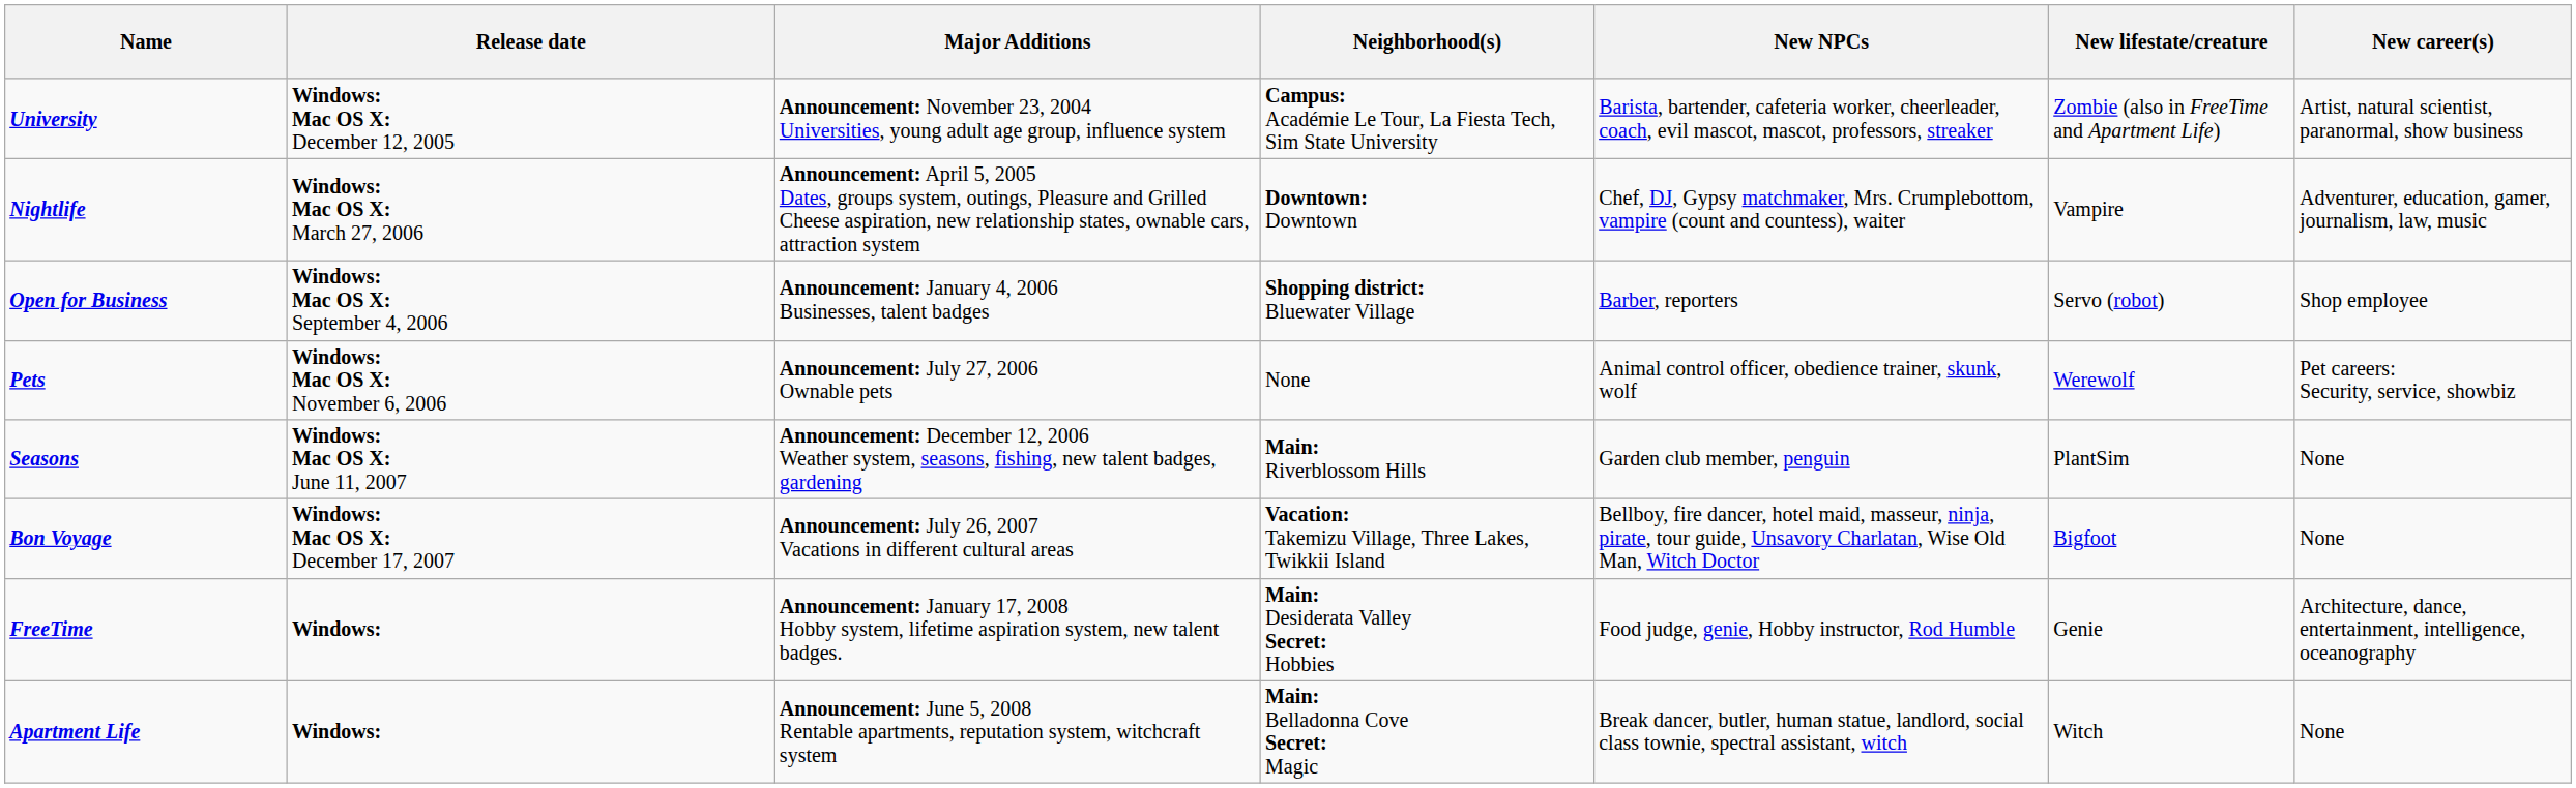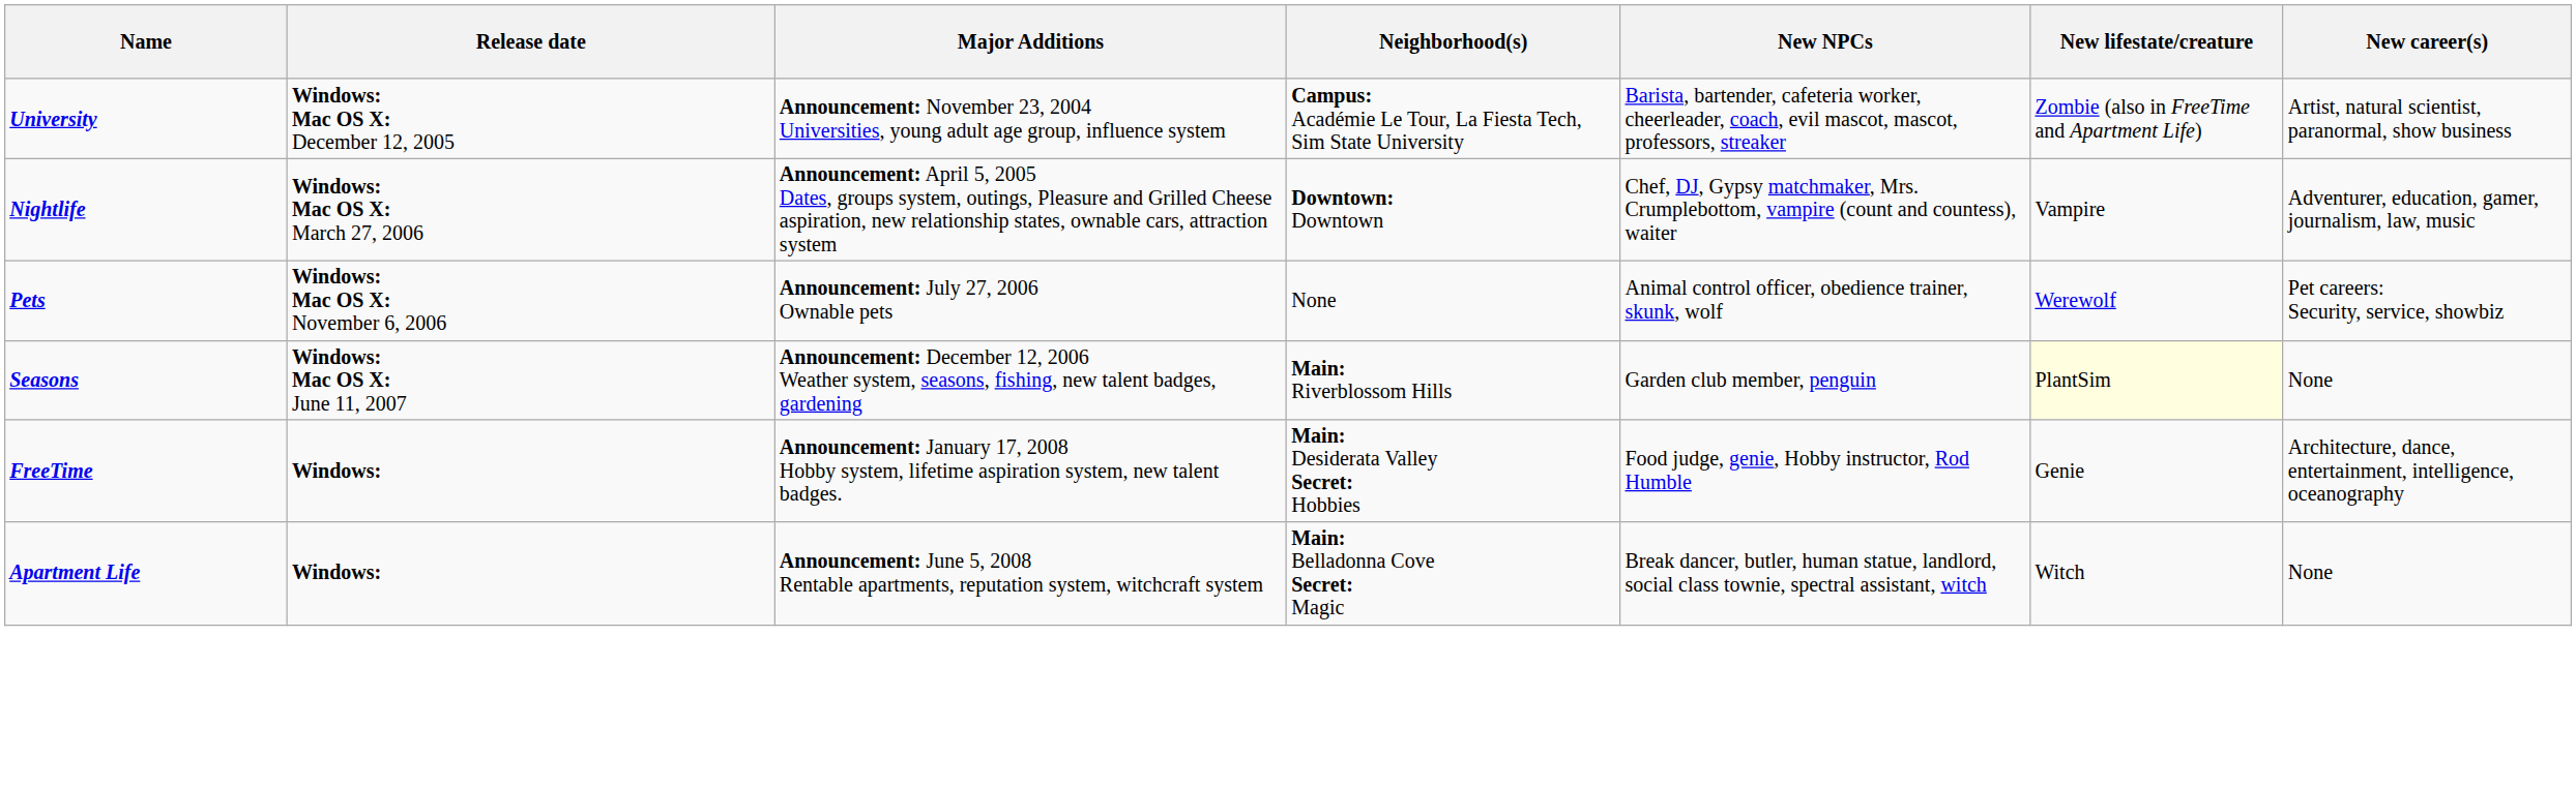- row: Open for Business | Windows: Mac OS X: September 4, 2006 | Announcement: January 4, 2006 Businesses, talent badges | Shopping district: Bluewater Village | Barber, reporters | Servo (robot) | Shop employee
Seasons | New lifestate/creature: no background -> lightyellow background
- row: Bon Voyage | Windows: Mac OS X: December 17, 2007 | Announcement: July 26, 2007 Vacations in different cultural areas | Vacation: Takemizu Village, Three Lakes, Twikkii Island | Bellboy, fire dancer, hotel maid, masseur, ninja, pirate, tour guide, Unsavory Charlatan, Wise Old Man, Witch Doctor | Bigfoot | None
